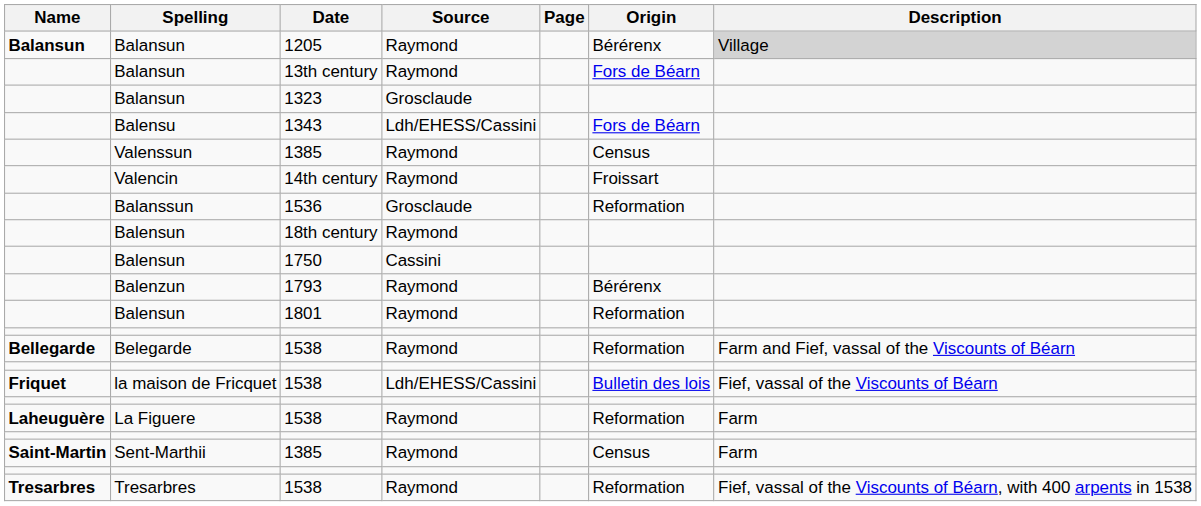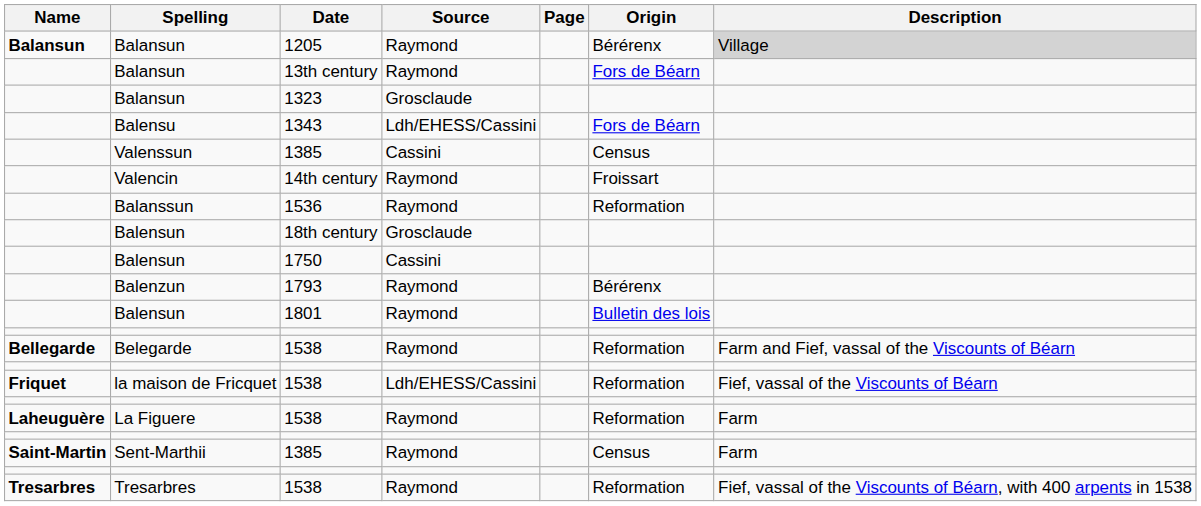Valenssun | Source: Raymond -> Cassini
Balanssun | Source: Grosclaude -> Raymond
Balensun / 18th century | Source: Raymond -> Grosclaude
Balensun / 1801 | Origin: Reformation -> Bulletin des lois
la maison de Fricquet | Origin: Bulletin des lois -> Reformation
